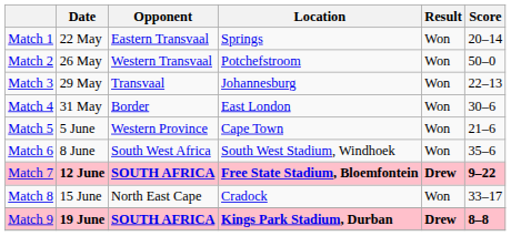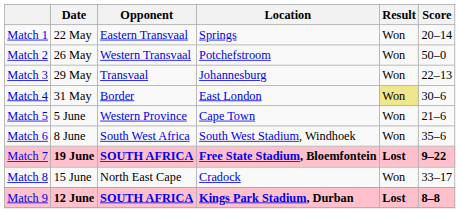Match 4 | Result: no background -> khaki background
Match 7 | Date: 12 June -> 19 June
Match 7 | Result: Drew -> Lost
Match 9 | Date: 19 June -> 12 June
Match 9 | Result: Drew -> Lost
